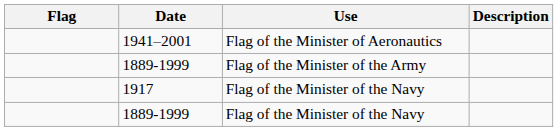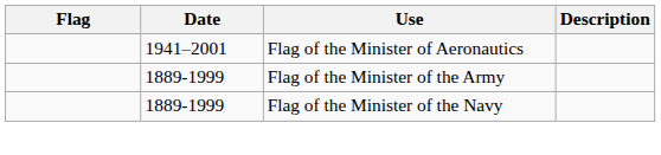- row: 1917 | Flag of the Minister of the Navy
